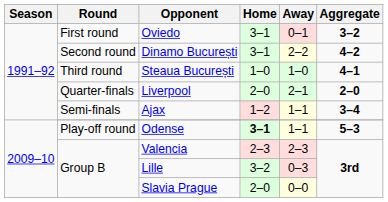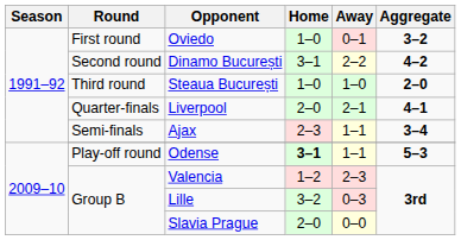Oviedo | Home: 3–1 -> 1–0
Steaua București | Aggregate: 4–1 -> 2–0
Liverpool | Aggregate: 2–0 -> 4–1
Ajax | Home: 1–2 -> 2–3
Valencia | Home: 2–3 -> 1–2
